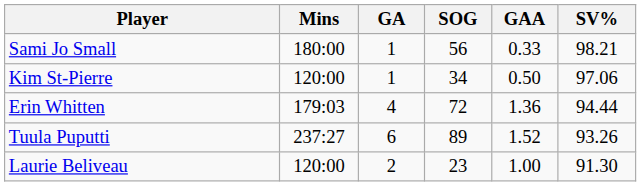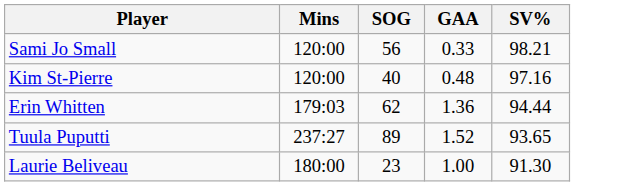- column: GA | 1 | 1 | 4 | 6 | 2
Sami Jo Small | Mins: 180:00 -> 120:00
Kim St-Pierre | SOG: 34 -> 40
Kim St-Pierre | GAA: 0.50 -> 0.48
Kim St-Pierre | SV%: 97.06 -> 97.16
Erin Whitten | SOG: 72 -> 62
Tuula Puputti | SV%: 93.26 -> 93.65
Laurie Beliveau | Mins: 120:00 -> 180:00
